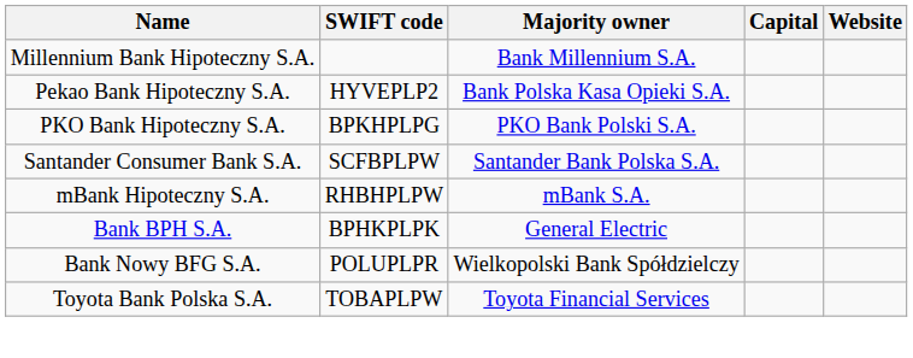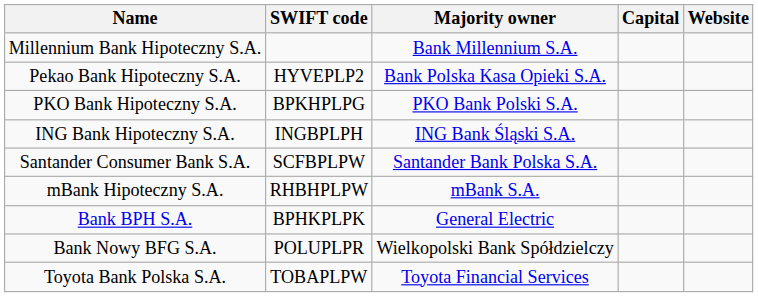+ row: ING Bank Hipoteczny S.A. | INGBPLPH | ING Bank Śląski S.A.
